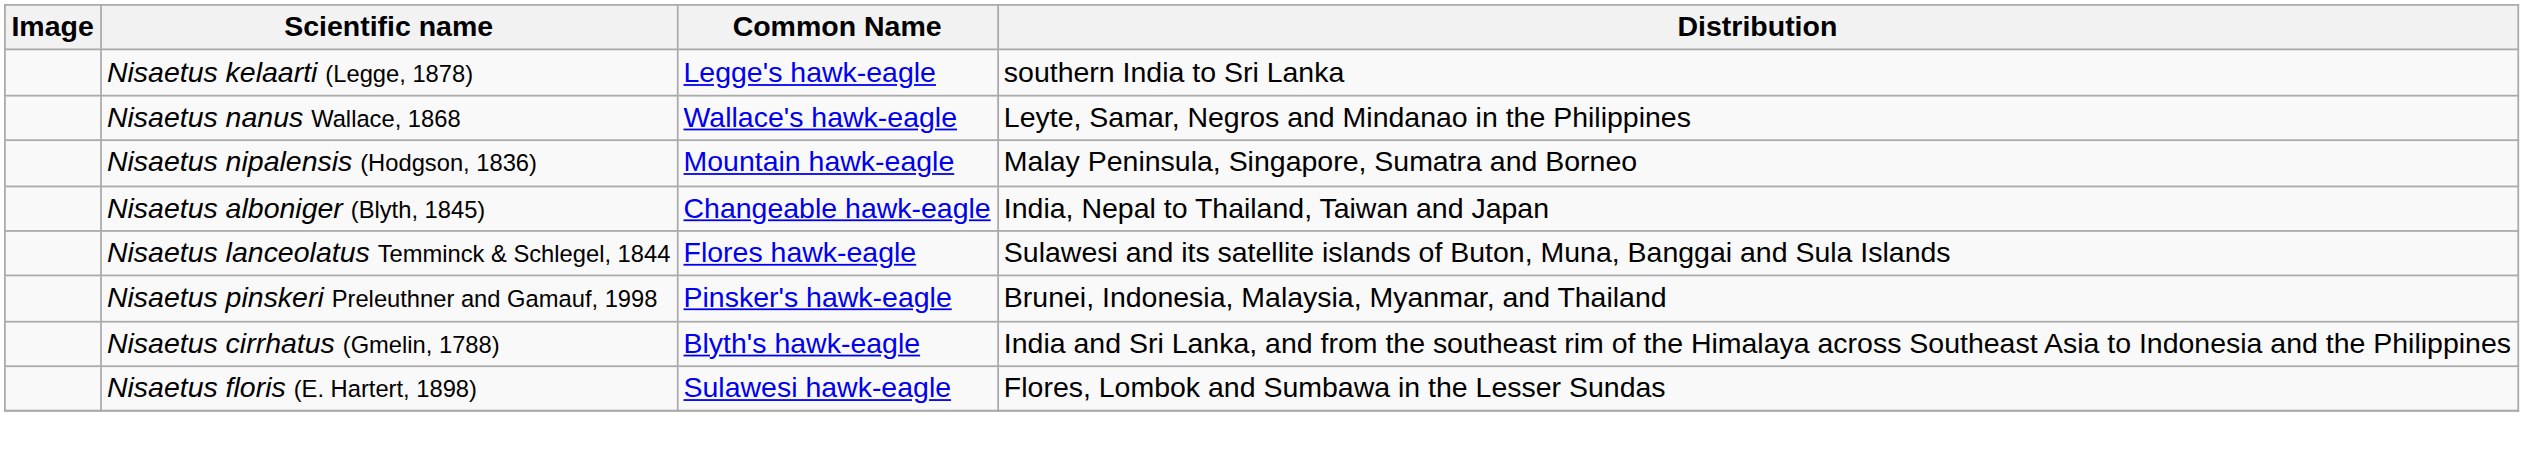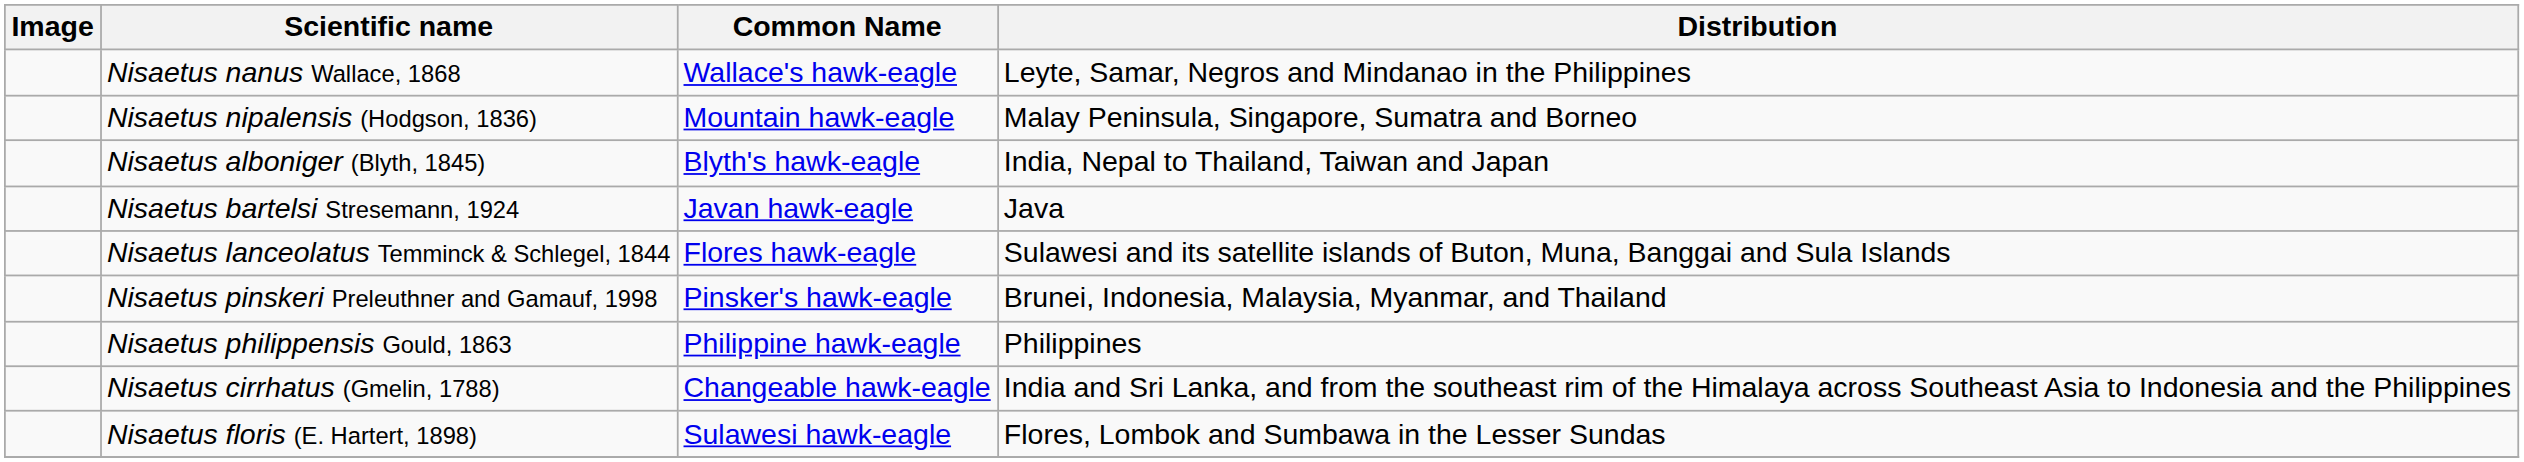- row: Nisaetus kelaarti (Legge, 1878) | Legge's hawk-eagle | southern India to Sri Lanka
Nisaetus alboniger (Blyth, 1845) | Common Name: Changeable hawk-eagle -> Blyth's hawk-eagle
+ row: Nisaetus bartelsi Stresemann, 1924 | Javan hawk-eagle | Java
+ row: Nisaetus philippensis Gould, 1863 | Philippine hawk-eagle | Philippines
Nisaetus cirrhatus (Gmelin, 1788) | Common Name: Blyth's hawk-eagle -> Changeable hawk-eagle
